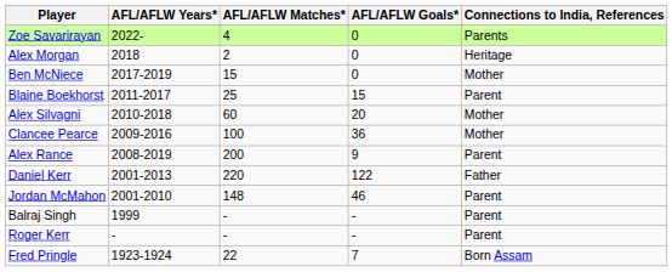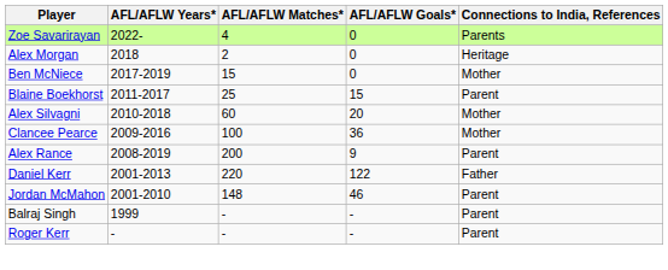- row: Fred Pringle | 1923-1924 | 22 | 7 | Born Assam
